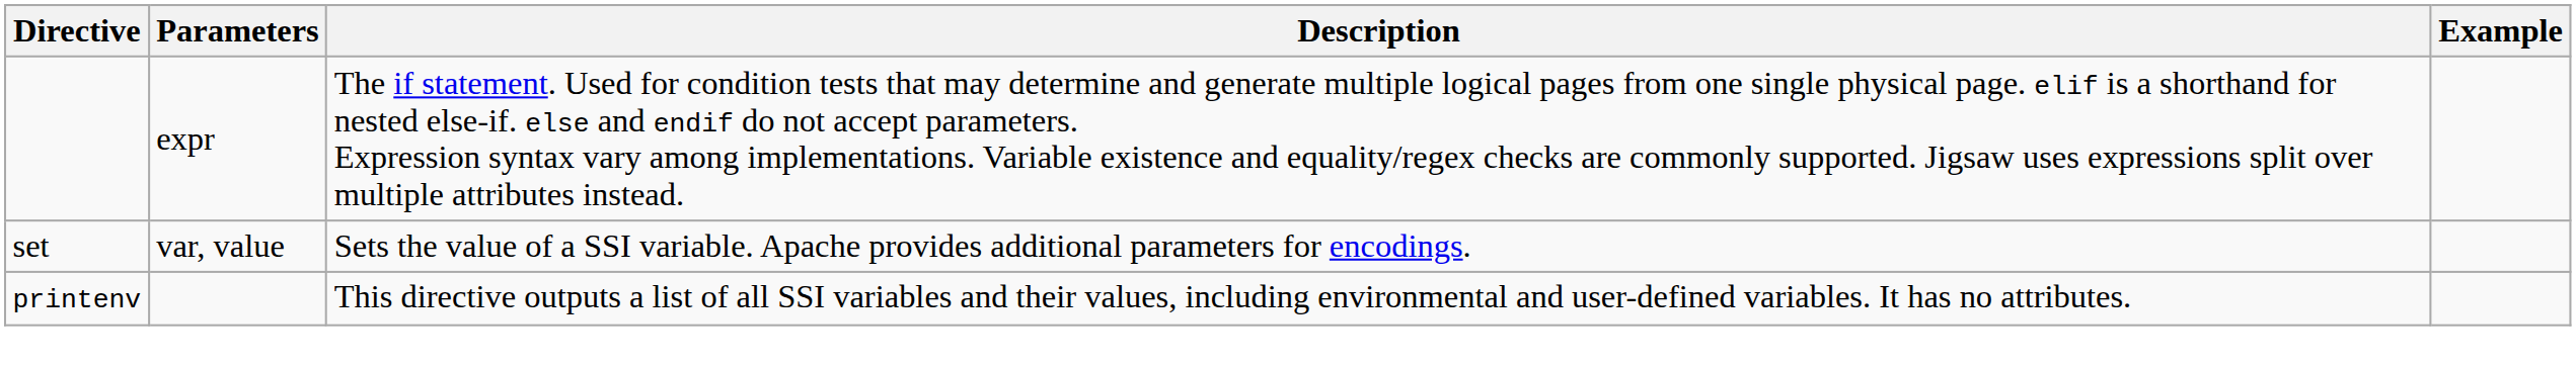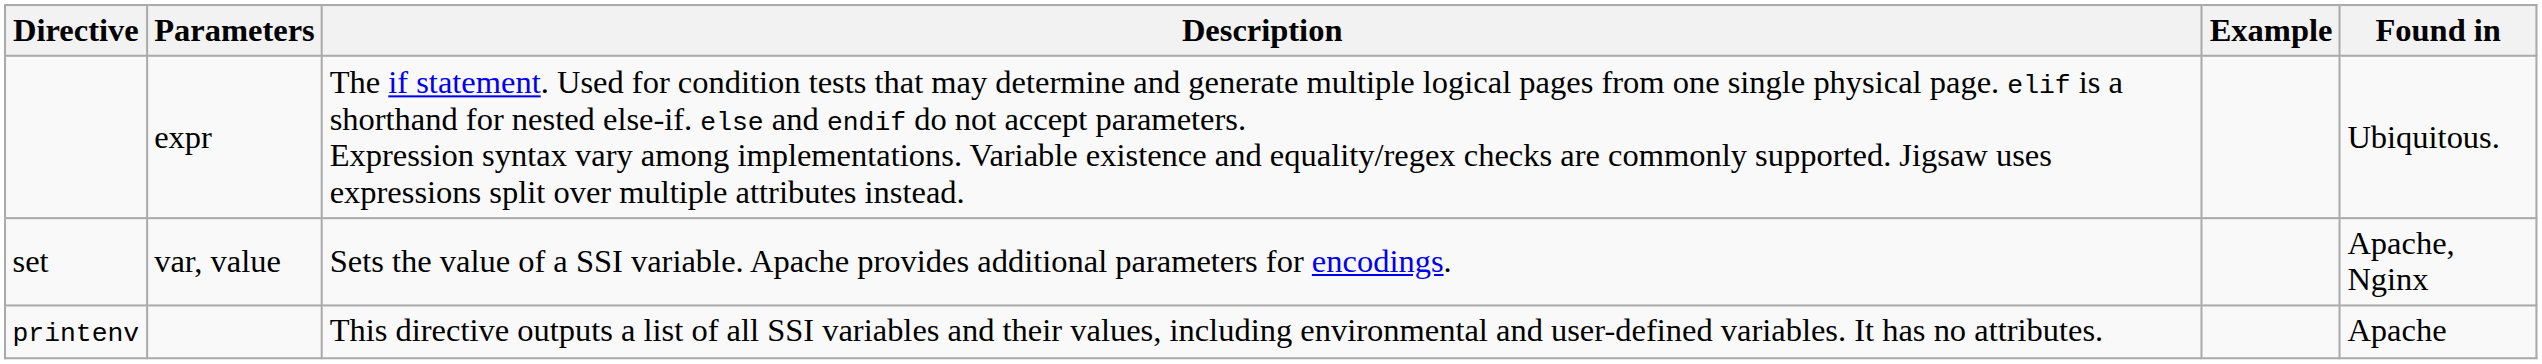+ column: Found in | Ubiquitous. | Apache, Nginx | Apache
